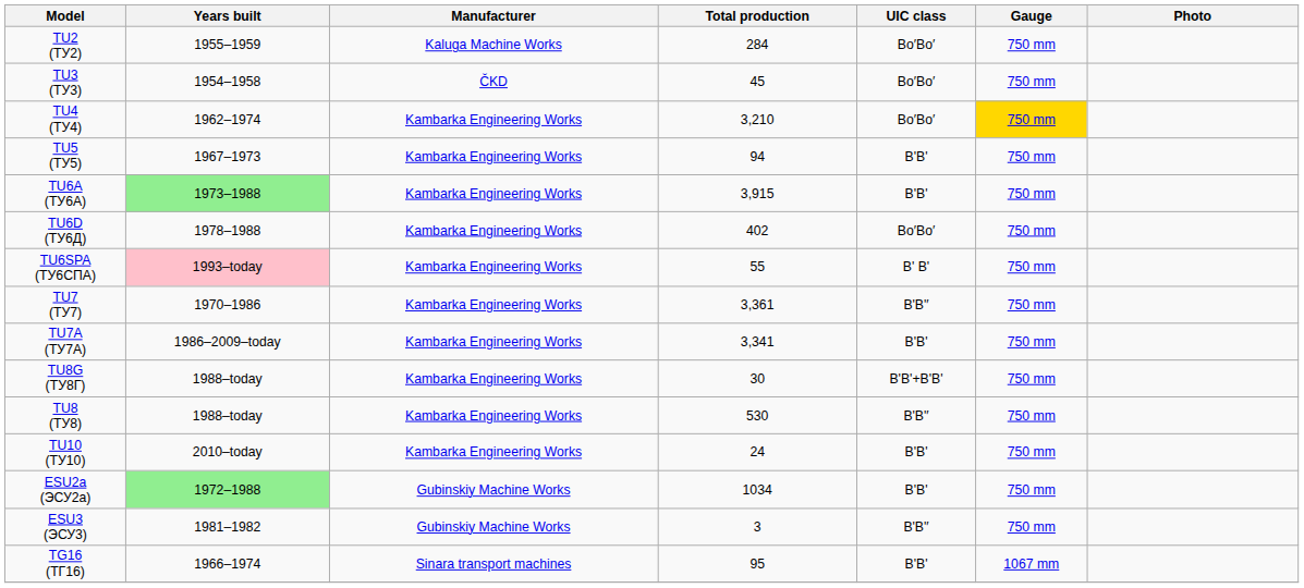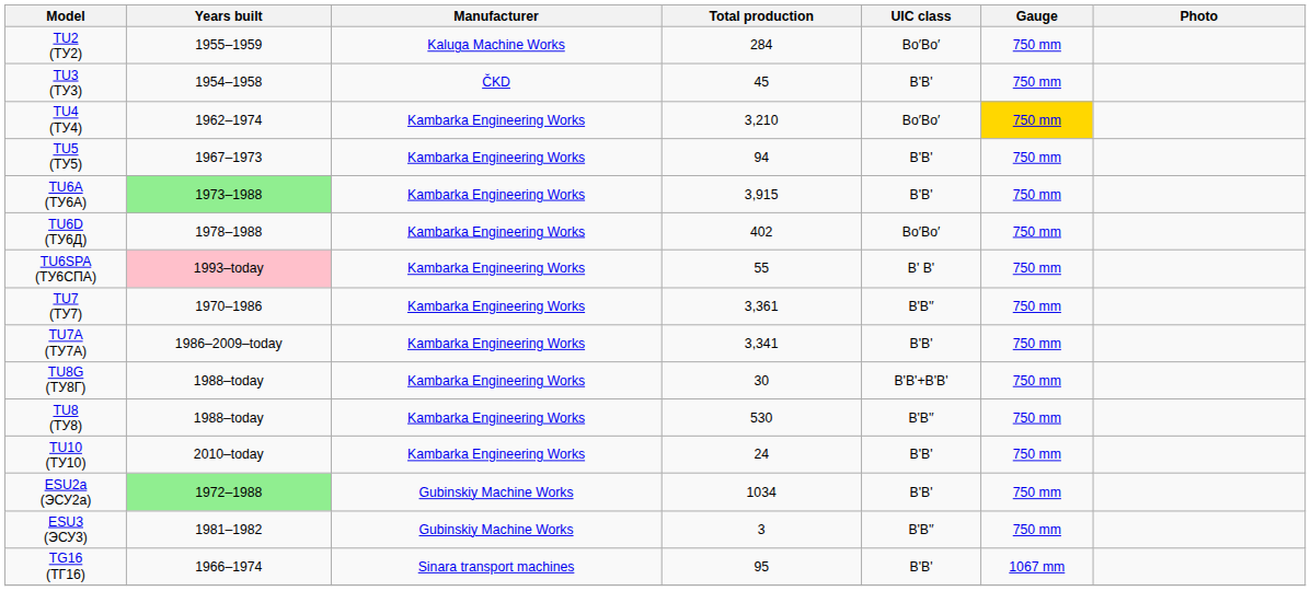TU3 (ТУ3) | UIC class: Bo′Bo′ -> B'B'
